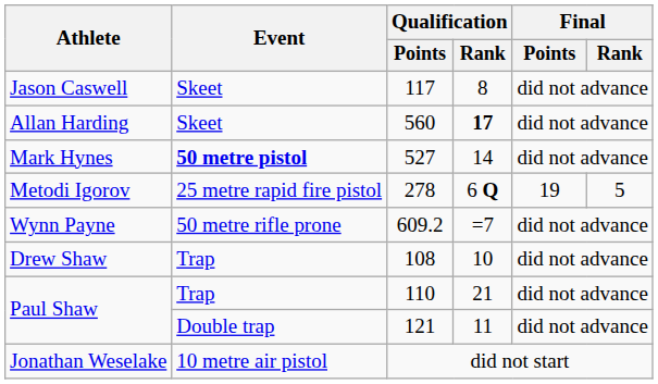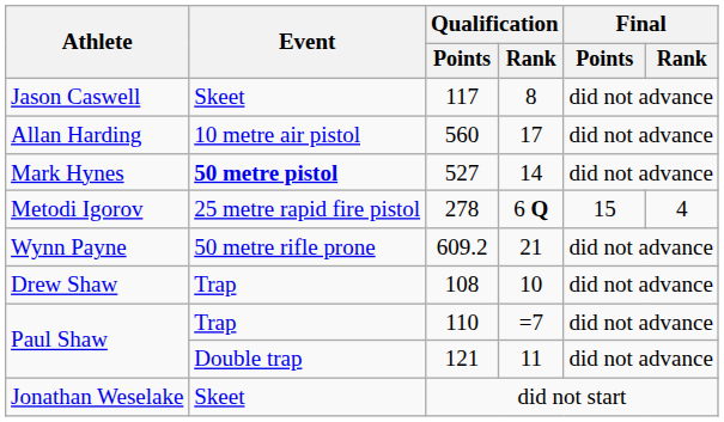560 | Event: Skeet -> 10 metre air pistol
560 | Qualification / Rank: bold -> normal
278 | Final / Points: 19 -> 15
278 | Final / Rank: 5 -> 4
609.2 | Qualification / Rank: =7 -> 21
110 | Qualification / Rank: 21 -> =7
did not start | Event: 10 metre air pistol -> Skeet
